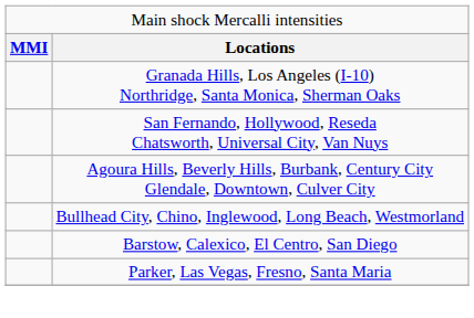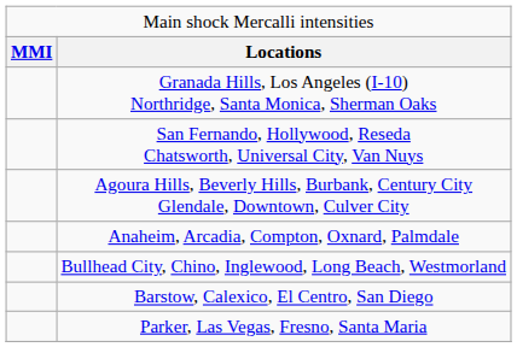+ row: Anaheim, Arcadia, Compton, Oxnard, Palmdale
